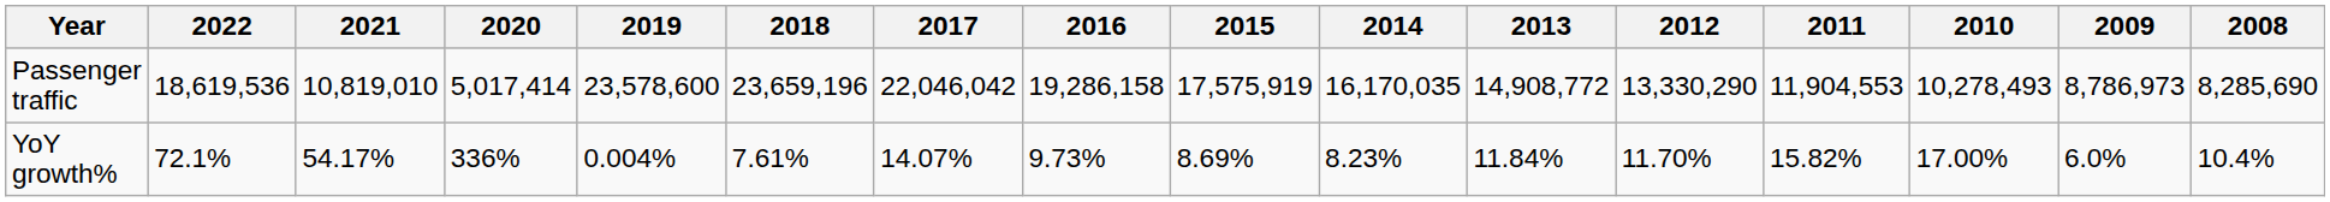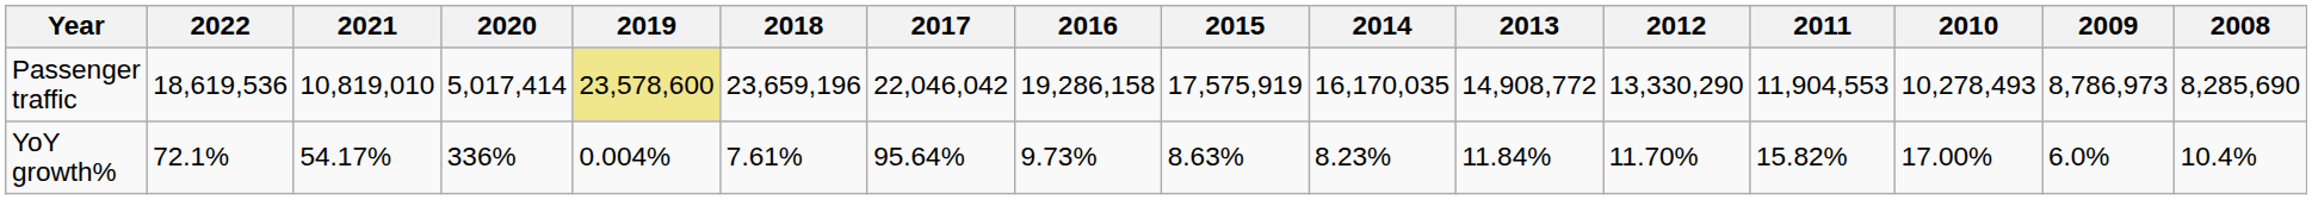Passenger traffic | 2019: no background -> khaki background
YoY growth% | 2017: 14.07% -> 95.64%
YoY growth% | 2015: 8.69% -> 8.63%
